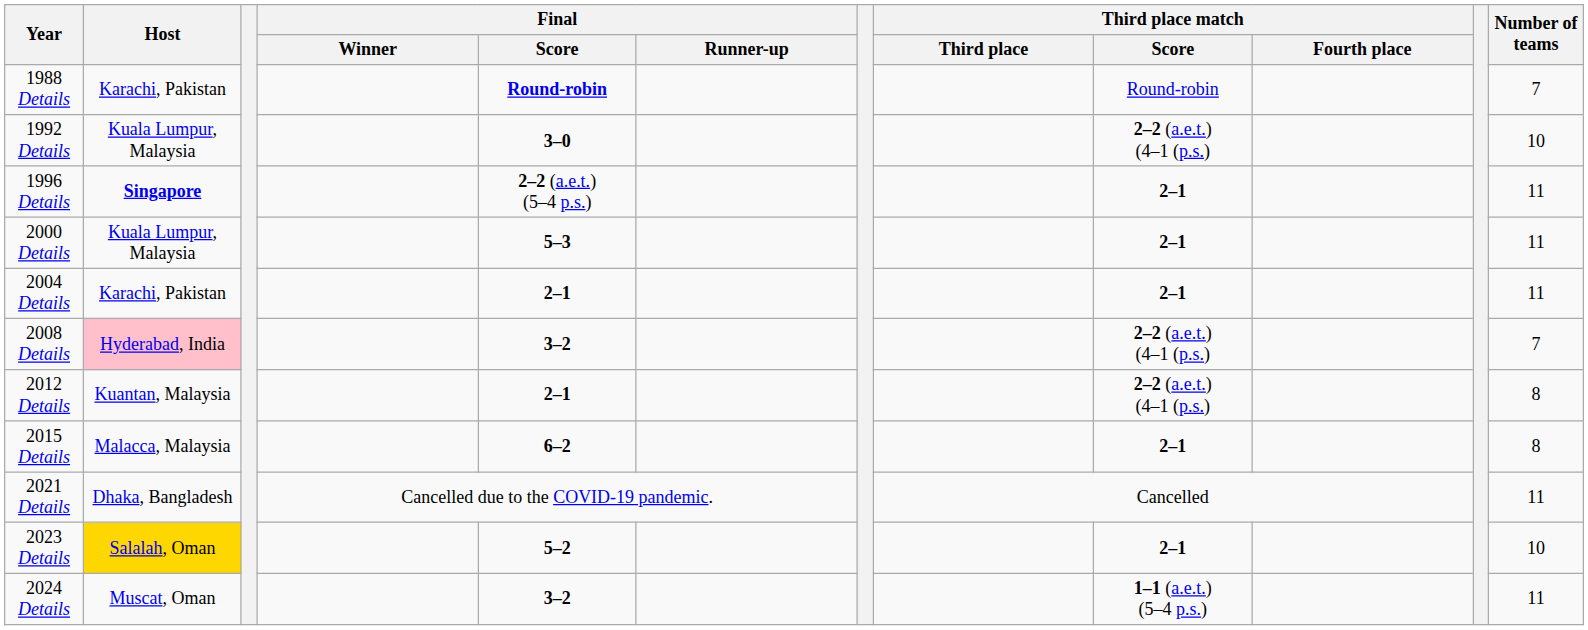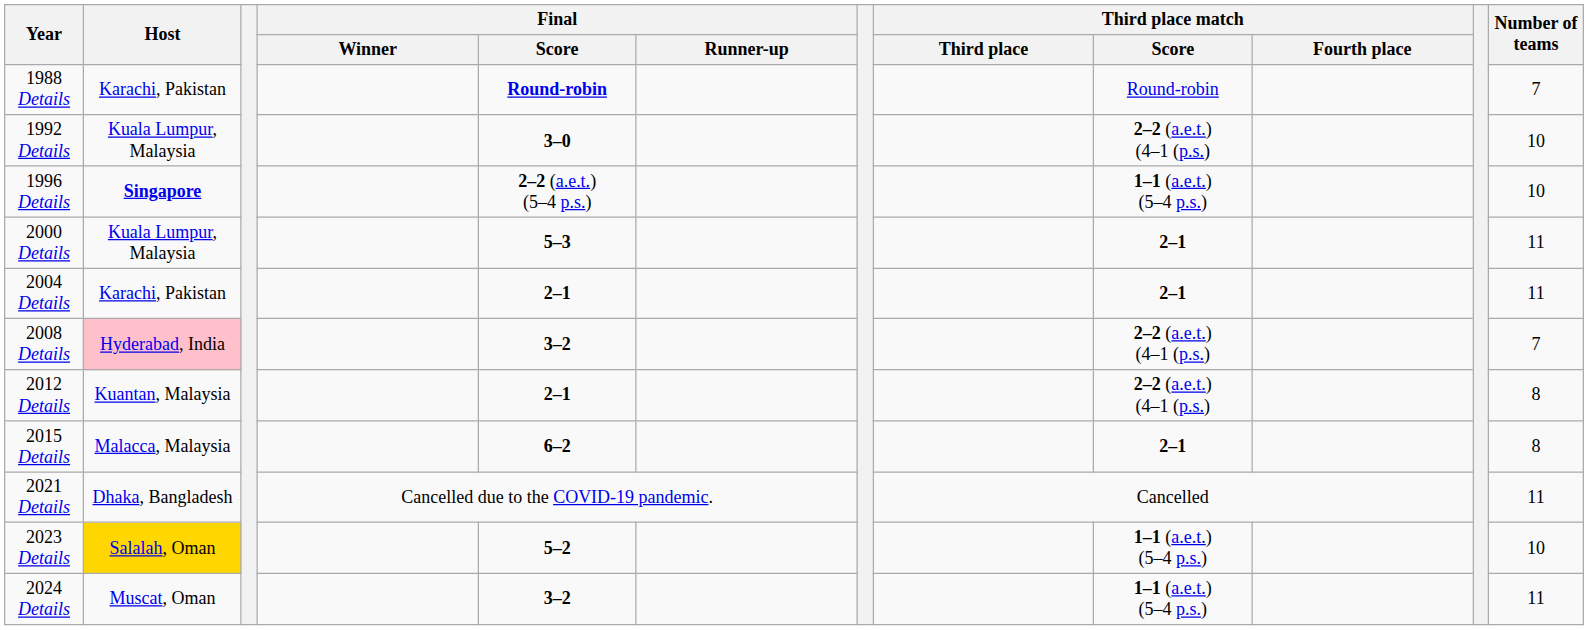1996 Details | Third place match / Score: 2–1 -> 1–1 (a.e.t.) (5–4 p.s.)
1996 Details | Number of teams: 11 -> 10
2023 Details | Third place match / Score: 2–1 -> 1–1 (a.e.t.) (5–4 p.s.)
